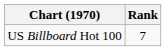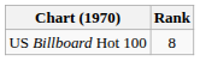US Billboard Hot 100 | Rank: 7 -> 8
